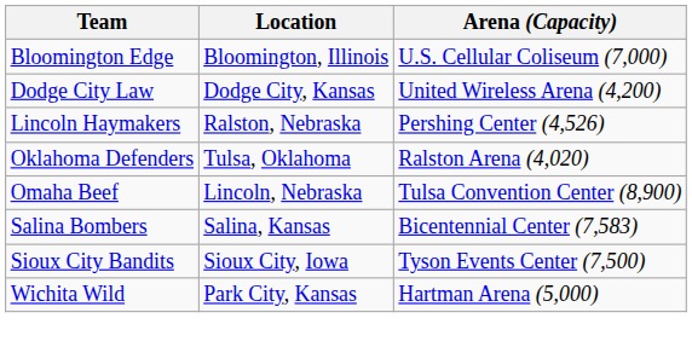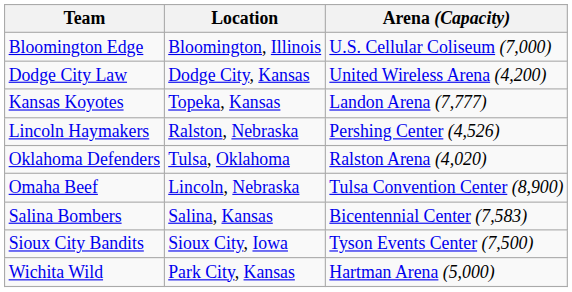+ row: Kansas Koyotes | Topeka, Kansas | Landon Arena (7,777)
